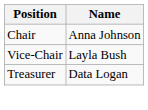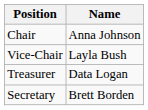+ row: Secretary | Brett Borden
